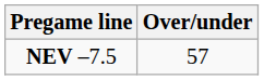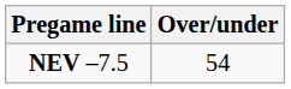NEV –7.5 | Over/under: 57 -> 54
